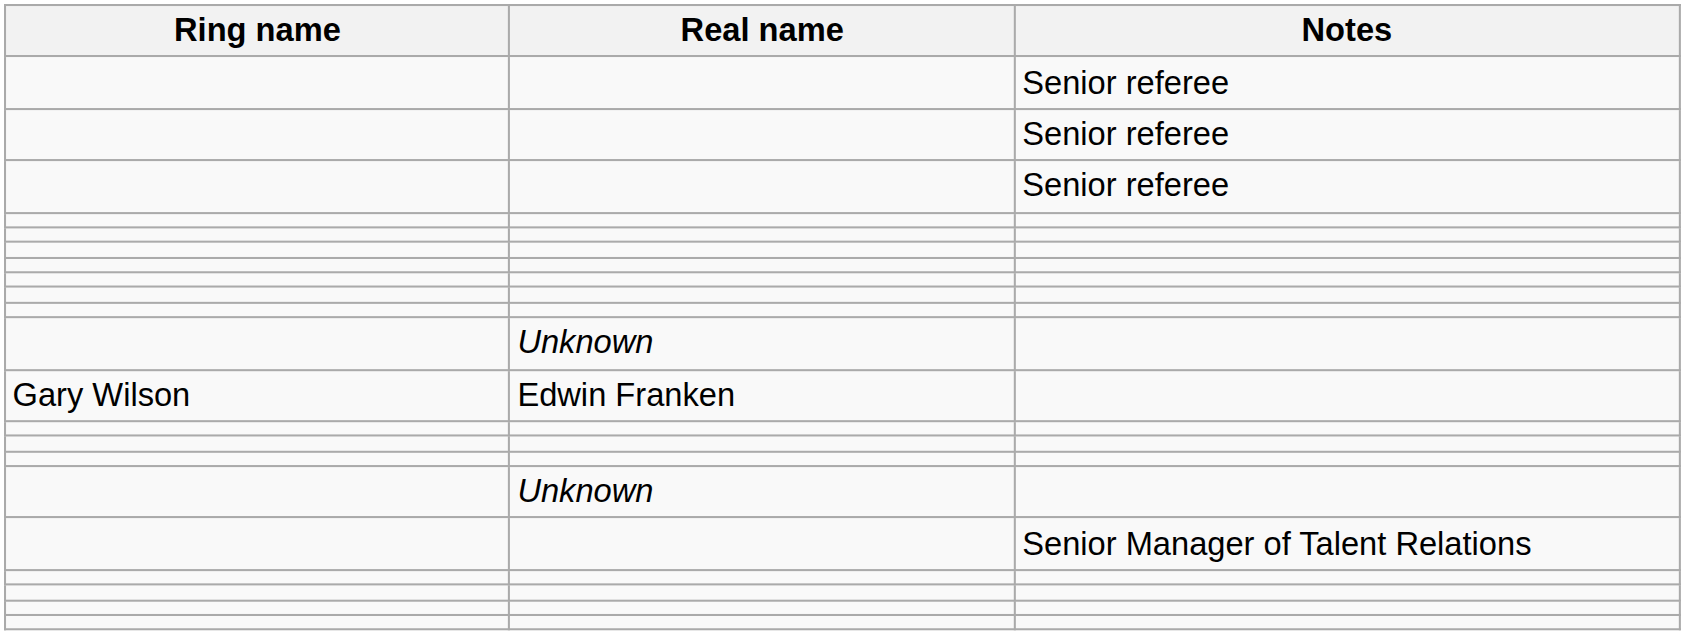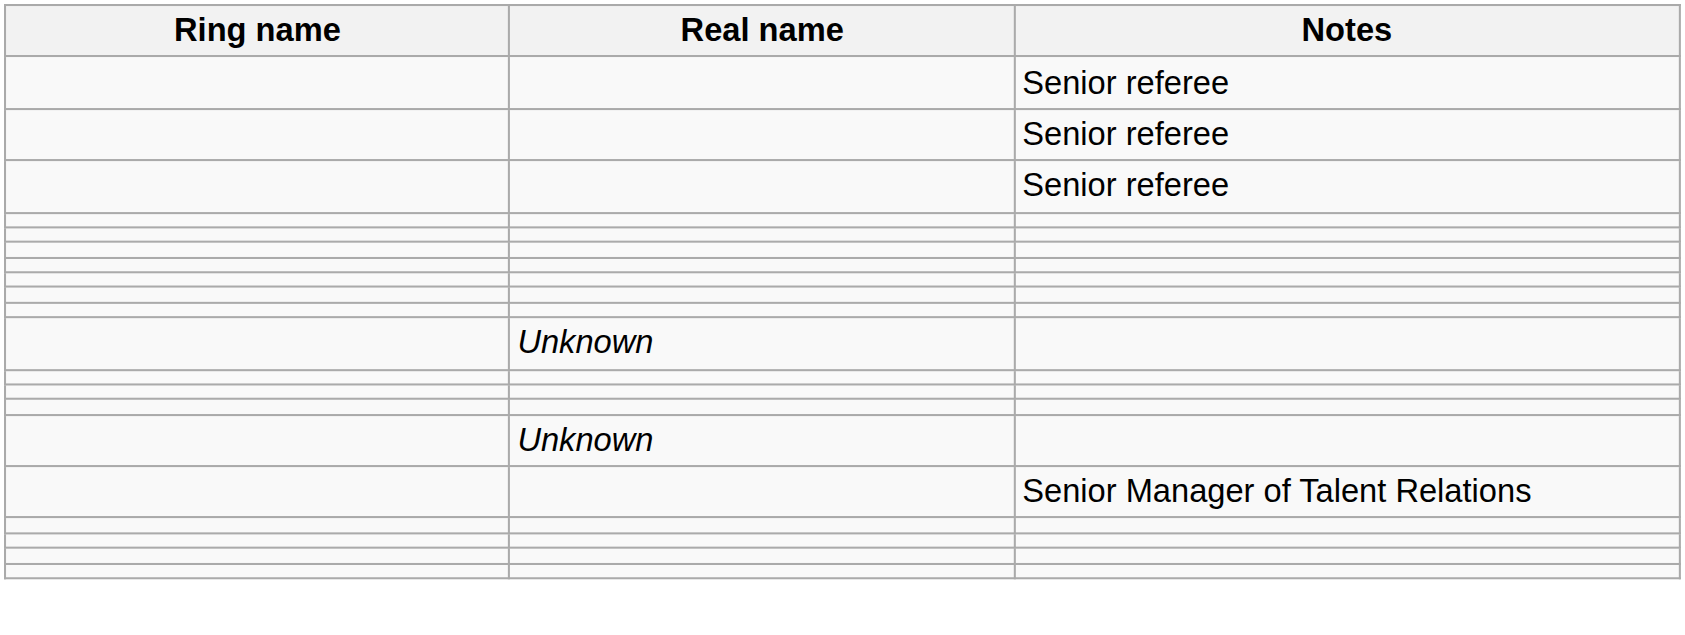- row: Gary Wilson | Edwin Franken
